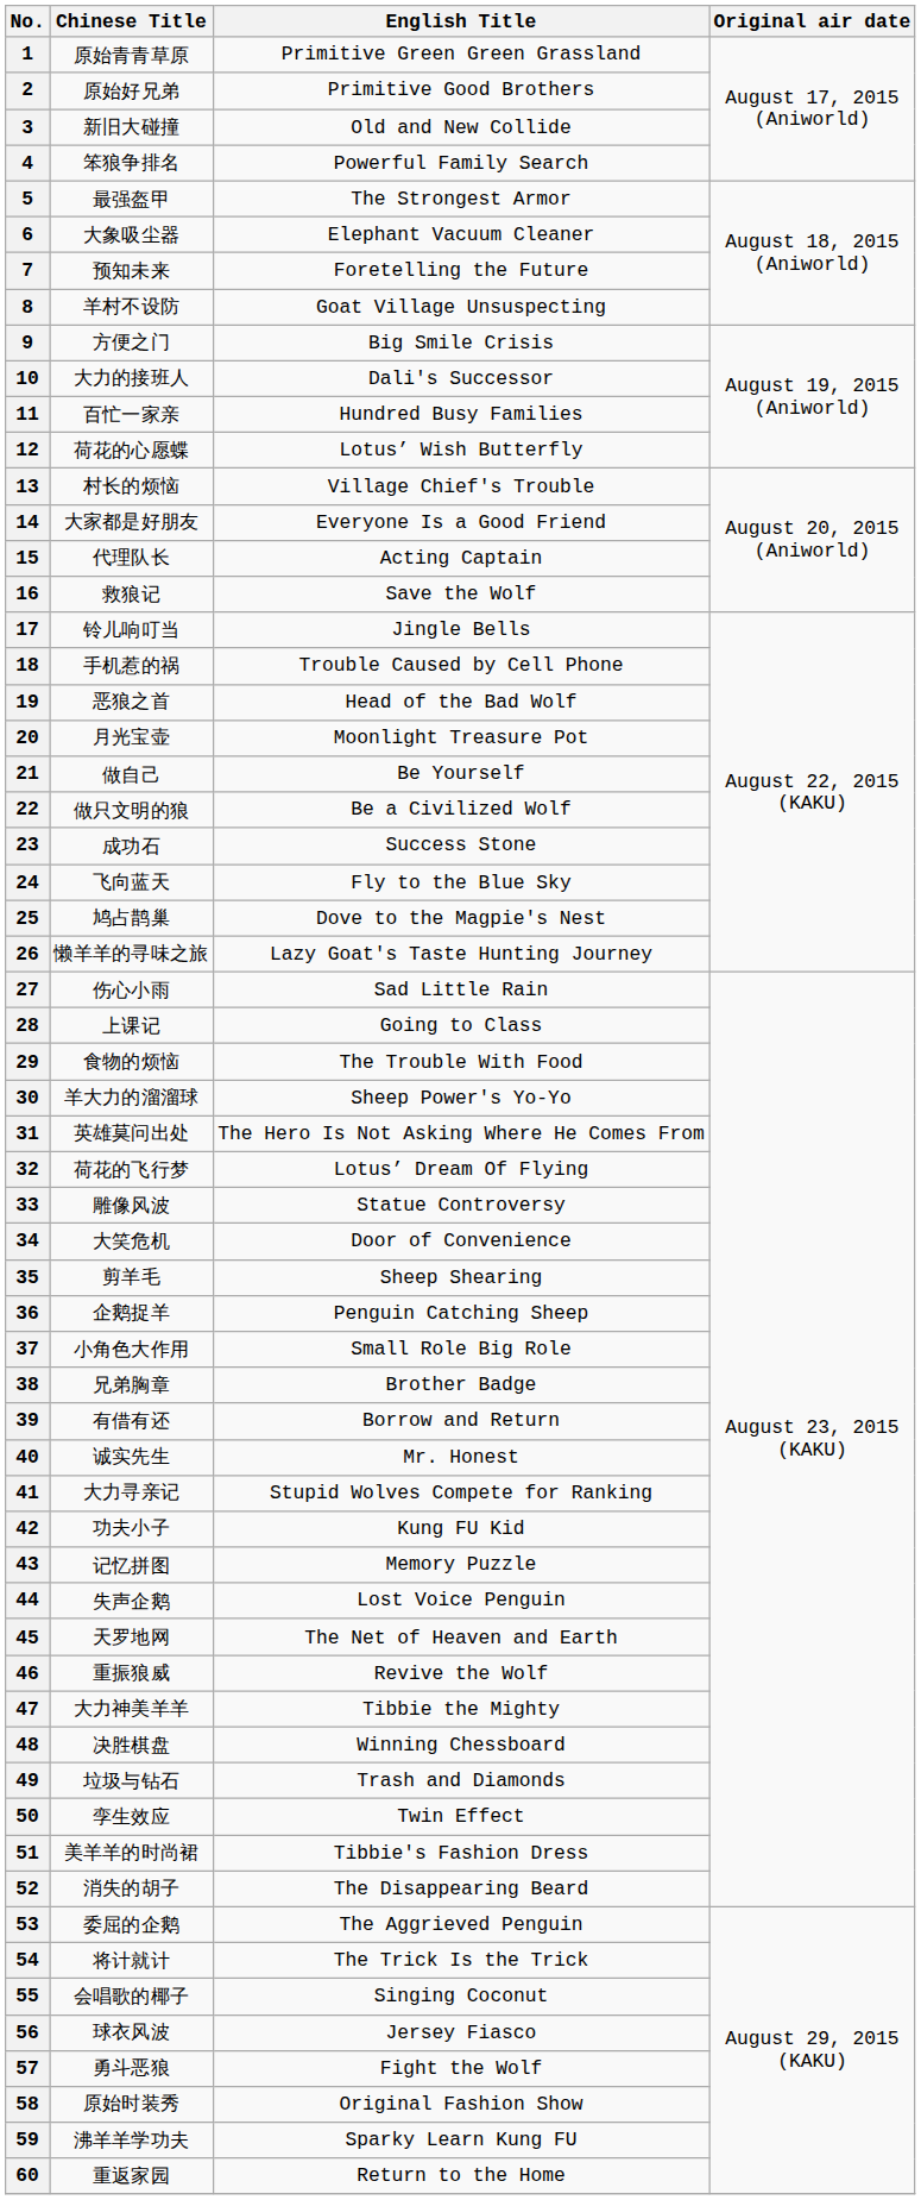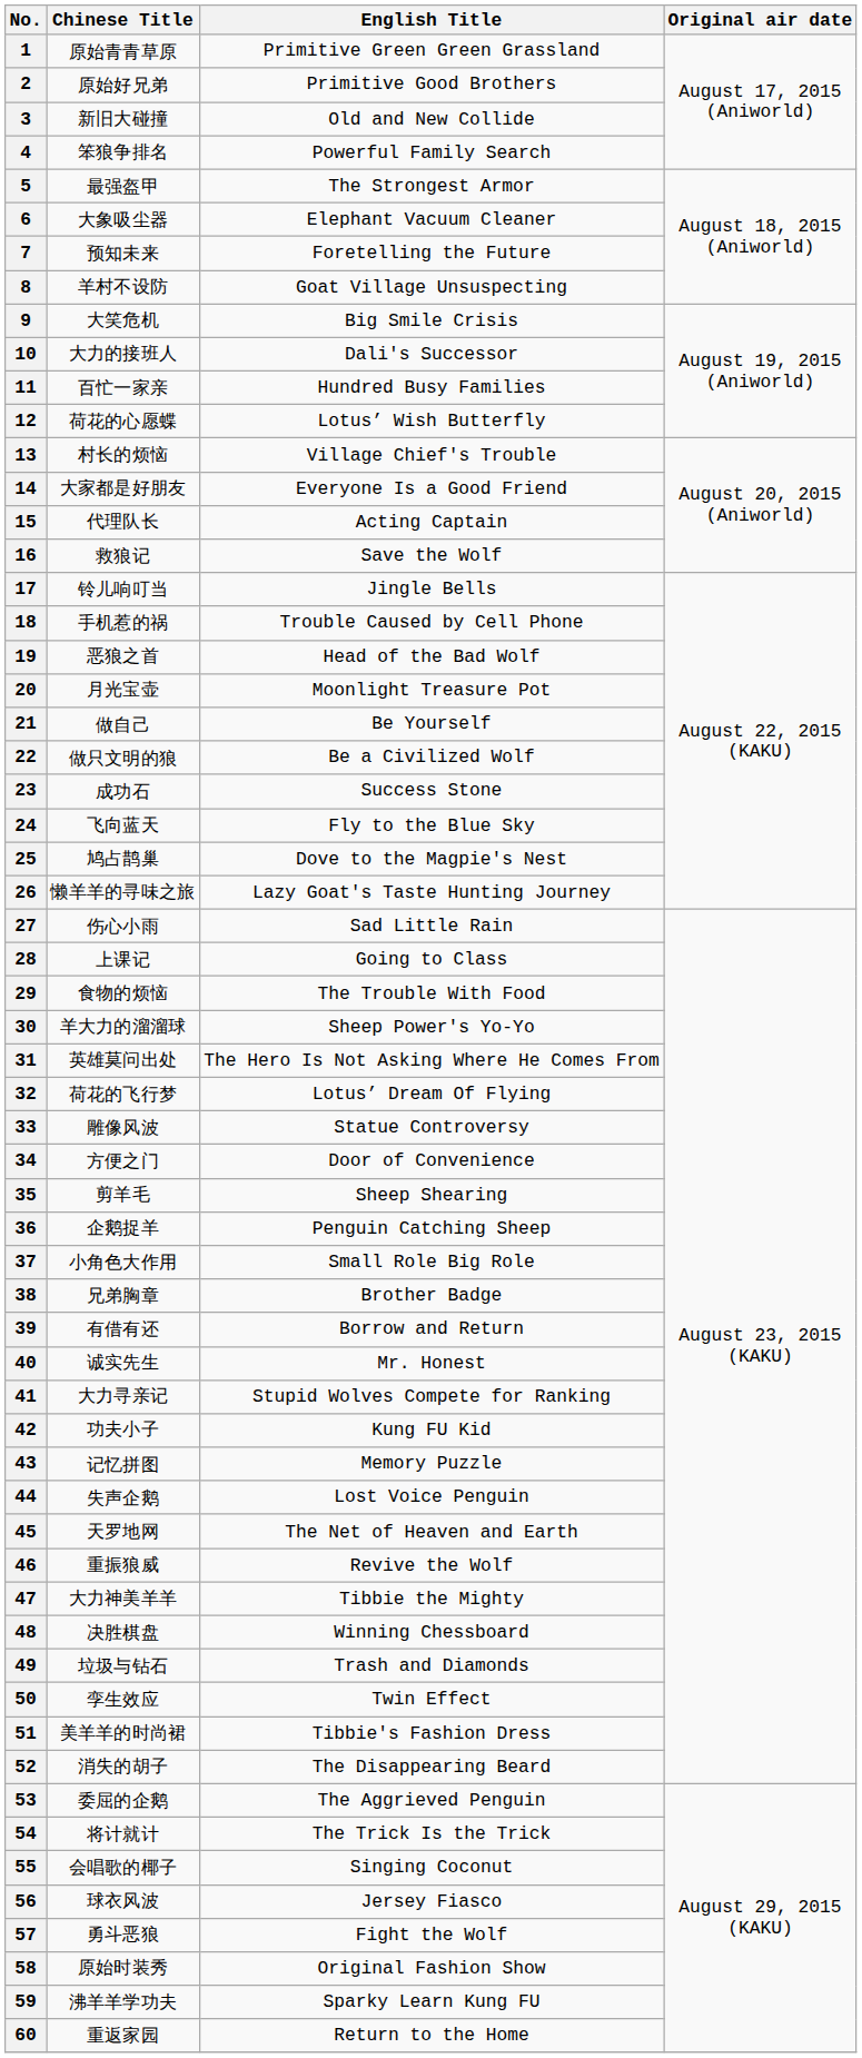9 | Chinese Title: 方便之门 -> 大笑危机
34 | Chinese Title: 大笑危机 -> 方便之门
